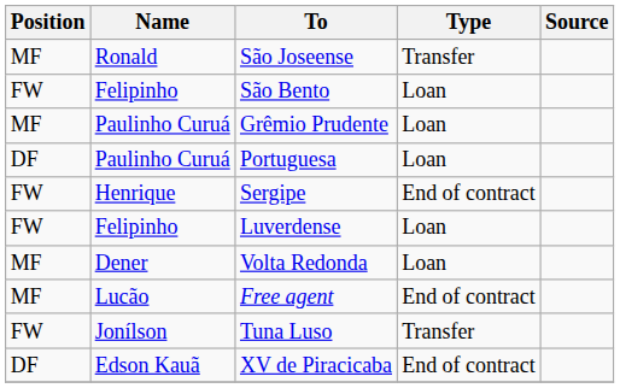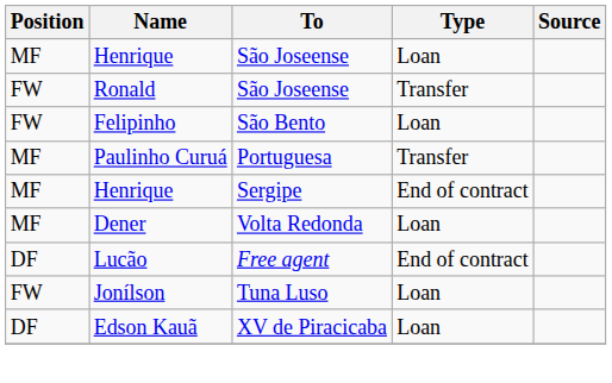+ row: MF | Henrique | São Joseense | Loan
Ronald / São Joseense | Position: MF -> FW
- row: MF | Paulinho Curuá | Grêmio Prudente | Loan
Portuguesa | Position: DF -> MF
Portuguesa | Type: Loan -> Transfer
Sergipe | Position: FW -> MF
- row: FW | Felipinho | Luverdense | Loan
Free agent | Position: MF -> DF
Tuna Luso | Type: Transfer -> Loan
XV de Piracicaba | Type: End of contract -> Loan
